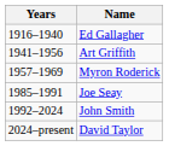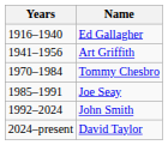- row: 1957–1969 | Myron Roderick
+ row: 1970–1984 | Tommy Chesbro
